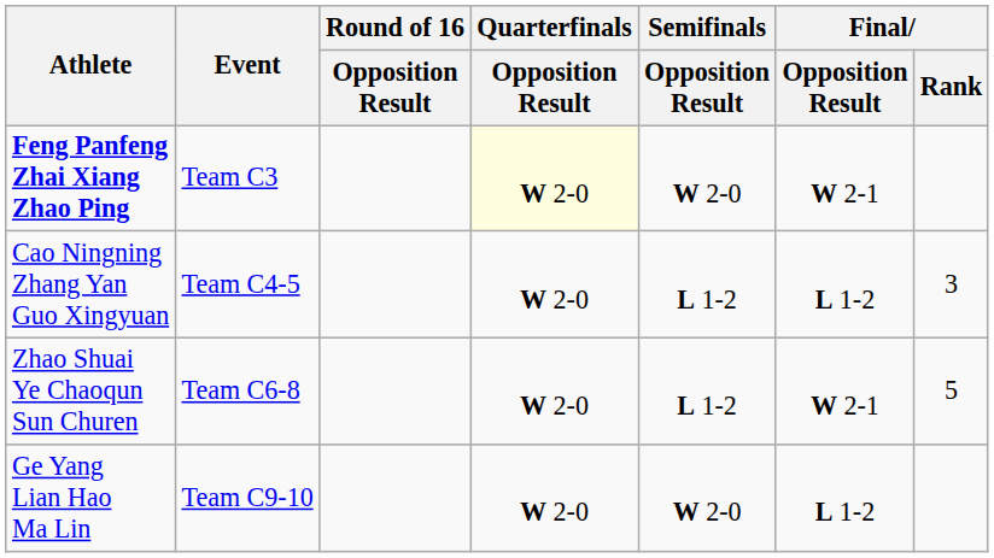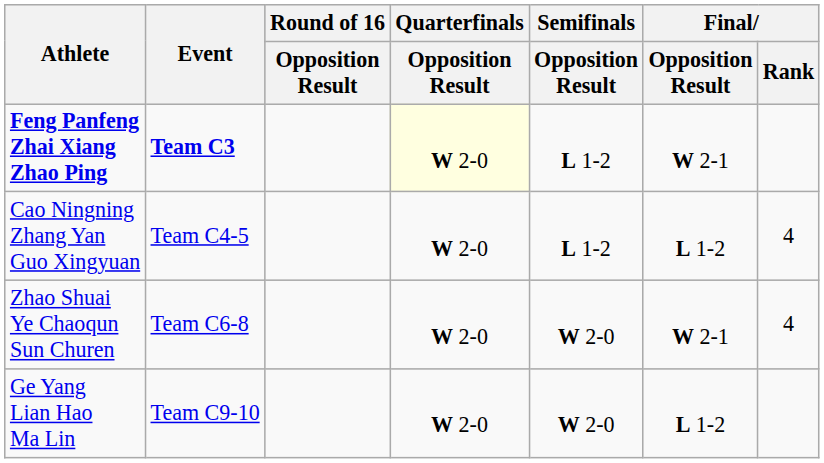Feng Panfeng Zhai Xiang Zhao Ping | Event: normal -> bold
Feng Panfeng Zhai Xiang Zhao Ping | Semifinals / Opposition Result: W 2-0 -> L 1-2
Cao Ningning Zhang Yan Guo Xingyuan | Final / Rank: 3 -> 4
Zhao Shuai Ye Chaoqun Sun Churen | Semifinals / Opposition Result: L 1-2 -> W 2-0
Zhao Shuai Ye Chaoqun Sun Churen | Final / Rank: 5 -> 4
